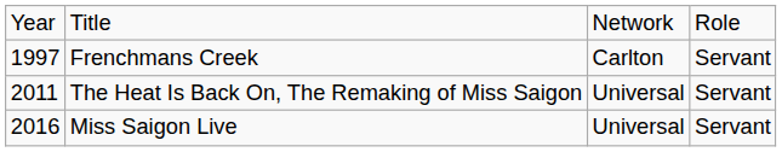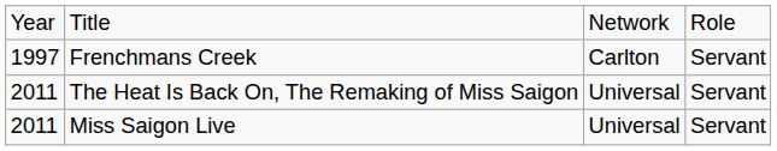Miss Saigon Live | column 1: 2016 -> 2011
